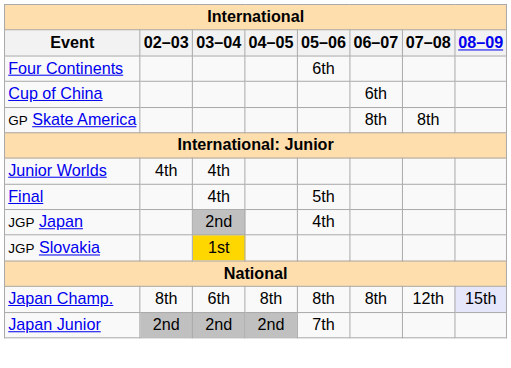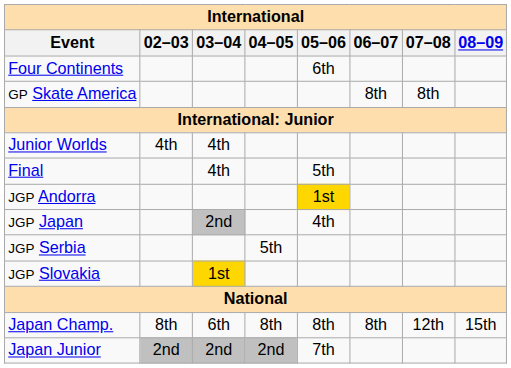- row: Cup of China | 6th
+ row: JGP Andorra | 1st
+ row: JGP Serbia | 5th
Japan Champ. | 08–09: lavender background -> no background
